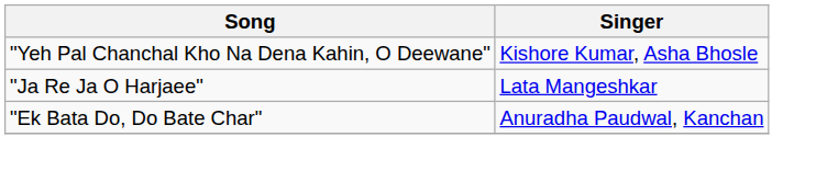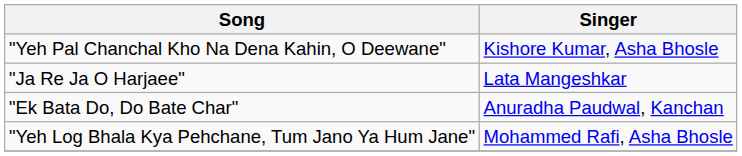+ row: "Yeh Log Bhala Kya Pehchane, Tum Jano Ya Hum Jane" | Mohammed Rafi, Asha Bhosle
